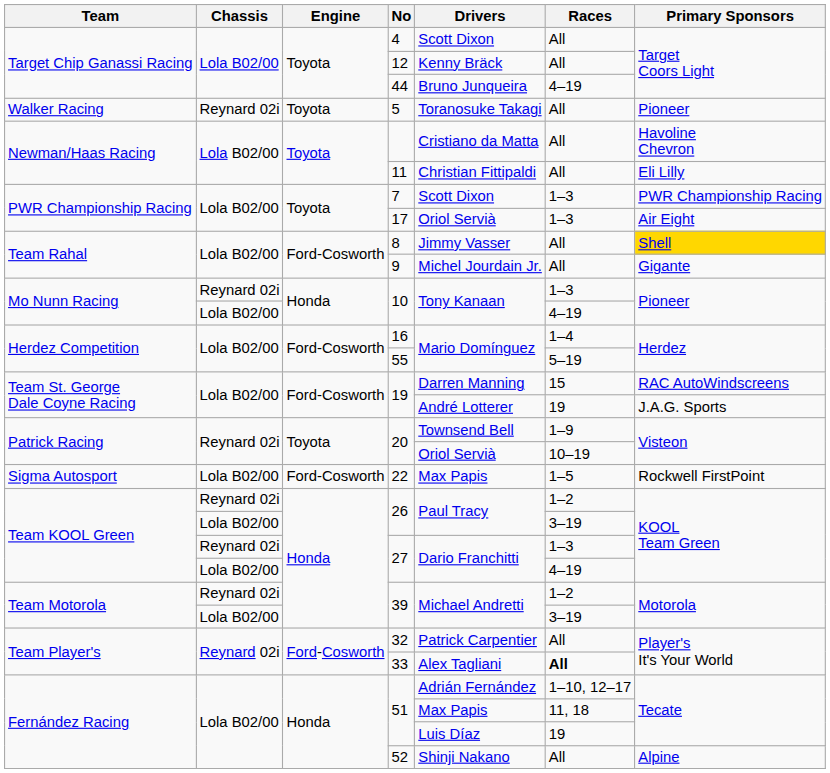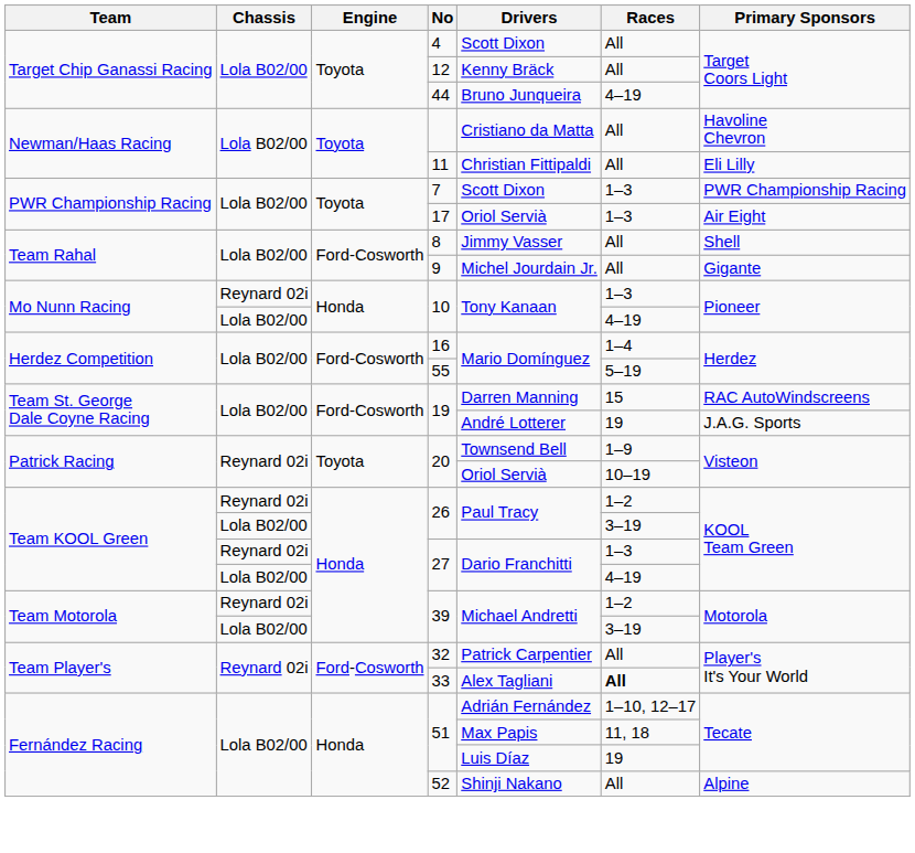- row: Walker Racing | Reynard 02i | Toyota | 5 | Toranosuke Takagi | All | Pioneer
8 | Primary Sponsors: gold background -> no background
- row: Sigma Autosport | Lola B02/00 | Ford-Cosworth | 22 | Max Papis | 1–5 | Rockwell FirstPoint
